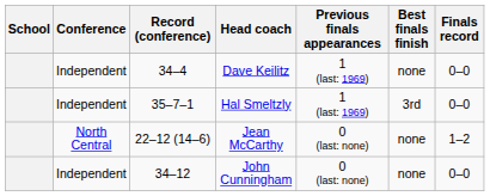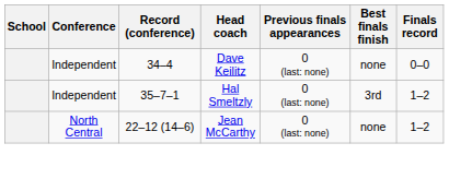Dave Keilitz | Previous finals appearances: 1 (last: 1969) -> 0 (last: none)
Hal Smeltzly | Previous finals appearances: 1 (last: 1969) -> 0 (last: none)
Hal Smeltzly | Finals record: 0–0 -> 1–2
- row: Independent | 34–12 | John Cunningham | 0 (last: none) | none | 0–0
